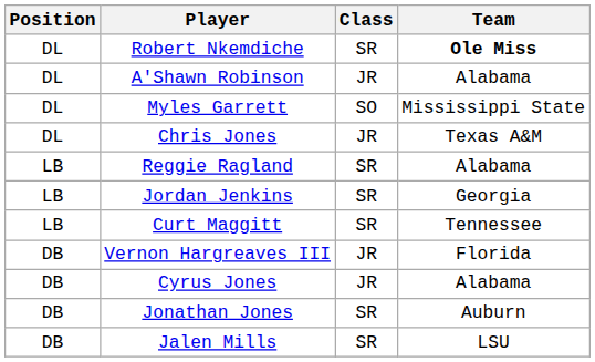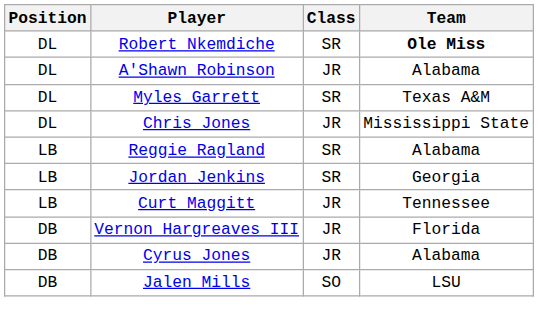Myles Garrett | Class: SO -> SR
Myles Garrett | Team: Mississippi State -> Texas A&M
Chris Jones | Team: Texas A&M -> Mississippi State
Curt Maggitt | Class: SR -> JR
- row: DB | Jonathan Jones | SR | Auburn
Jalen Mills | Class: SR -> SO
